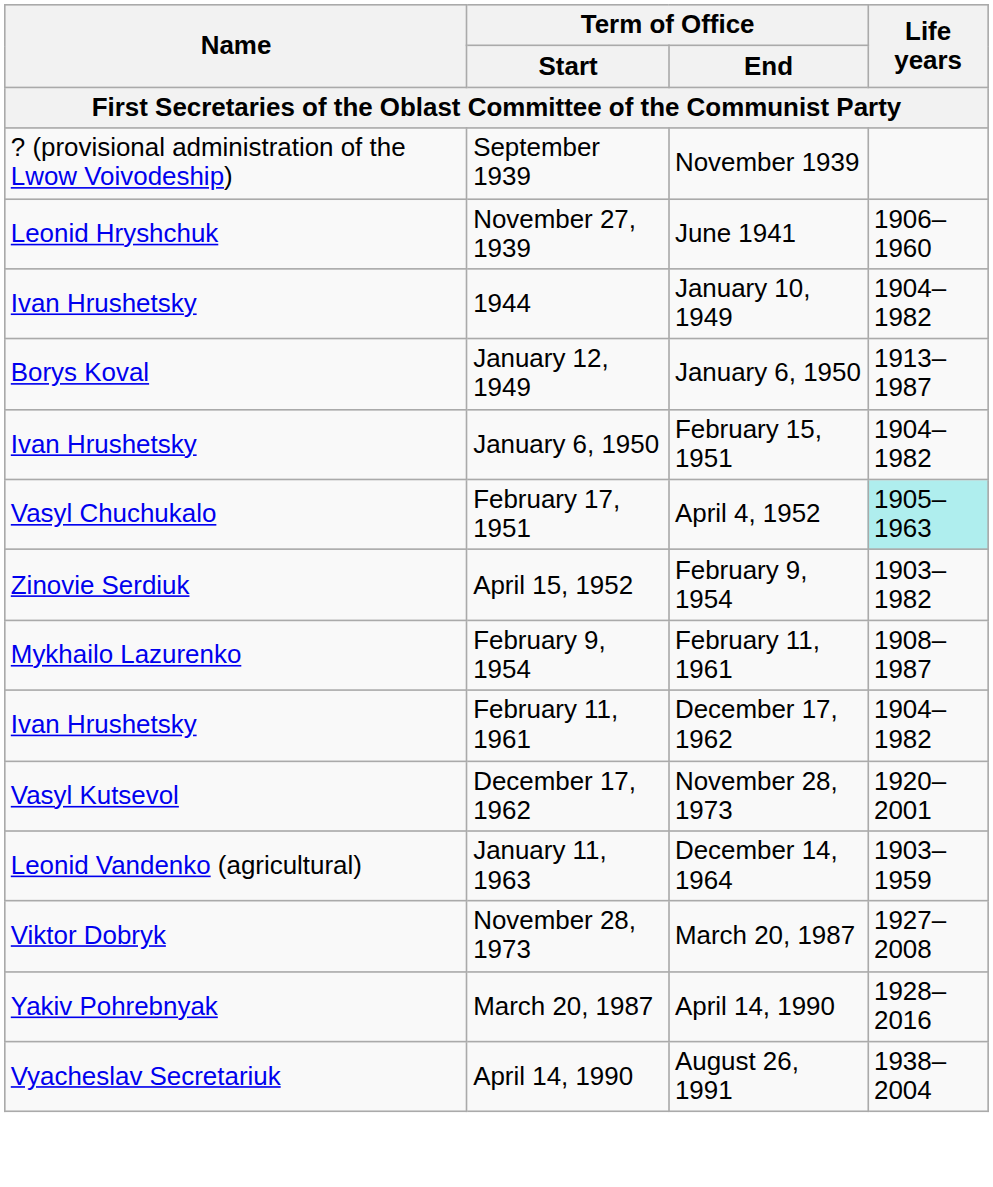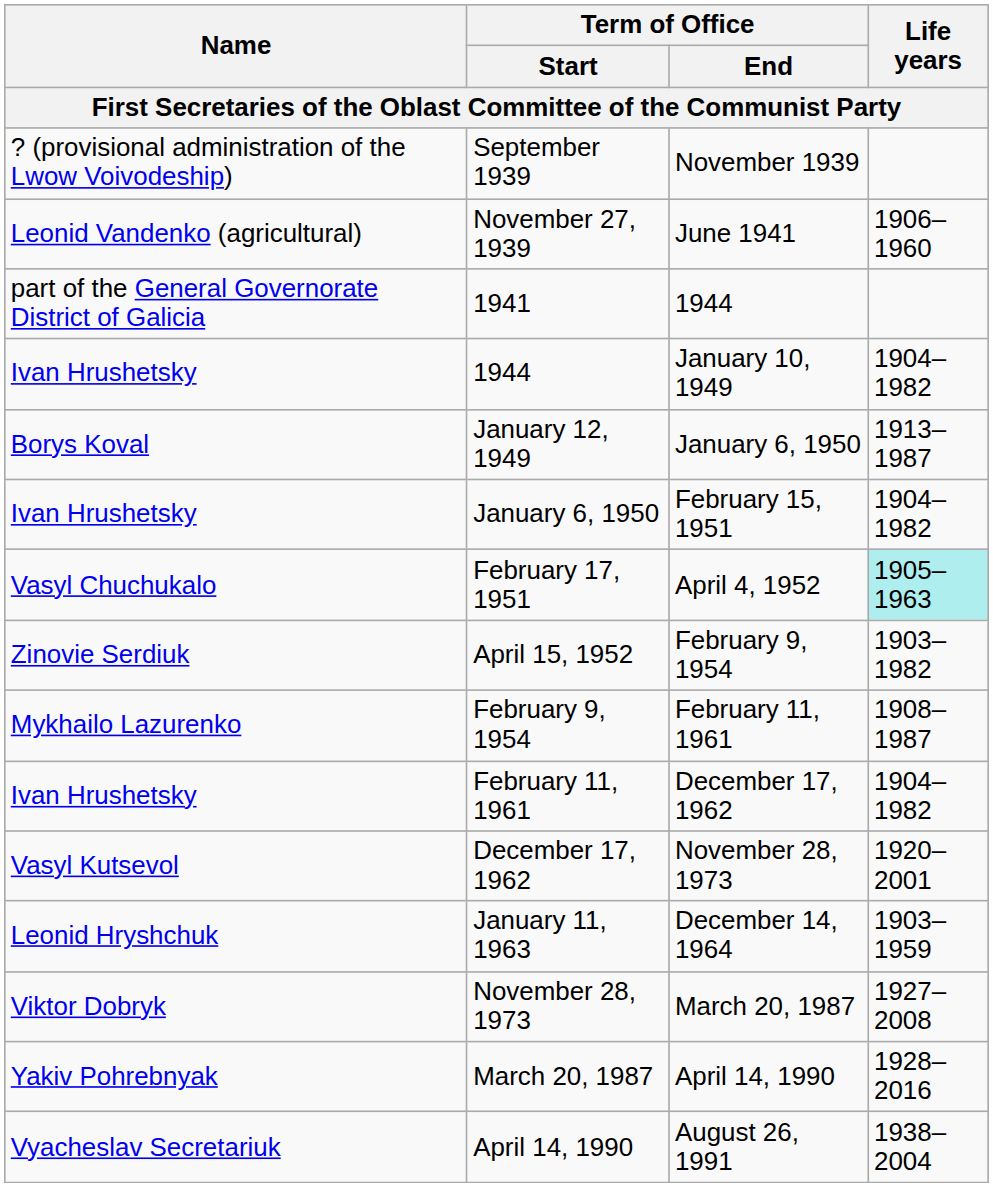November 27, 1939 | Name: Leonid Hryshchuk -> Leonid Vandenko (agricultural)
+ row: part of the General Governorate District of Galicia | 1941 | 1944
January 11, 1963 | Name: Leonid Vandenko (agricultural) -> Leonid Hryshchuk
